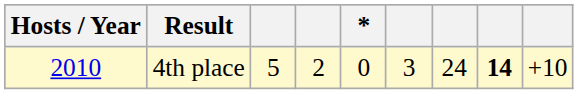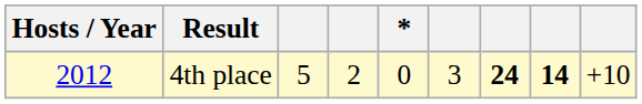4th place | Hosts / Year: 2010 -> 2012
4th place | column 7: normal -> bold
